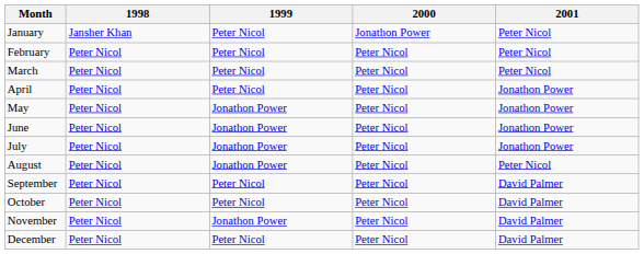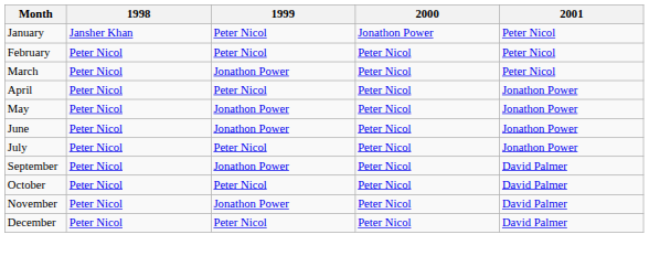March | 1999: Peter Nicol -> Jonathon Power
July | 1999: Jonathon Power -> Peter Nicol
- row: August | Peter Nicol | Jonathon Power | Peter Nicol | Peter Nicol
September | 1999: Peter Nicol -> Jonathon Power
